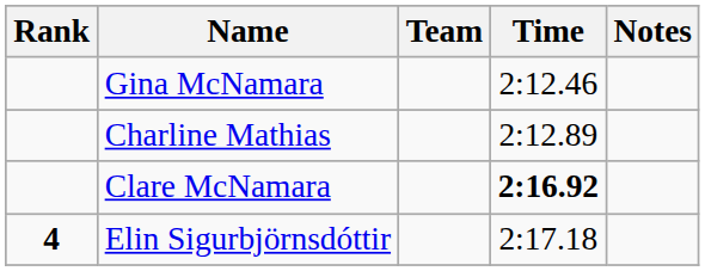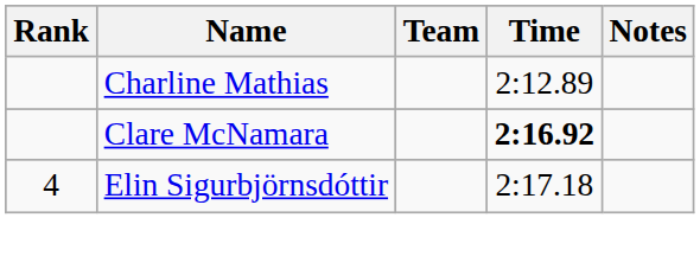- row: Gina McNamara | 2:12.46
Elin Sigurbjörnsdóttir | Rank: bold -> normal
